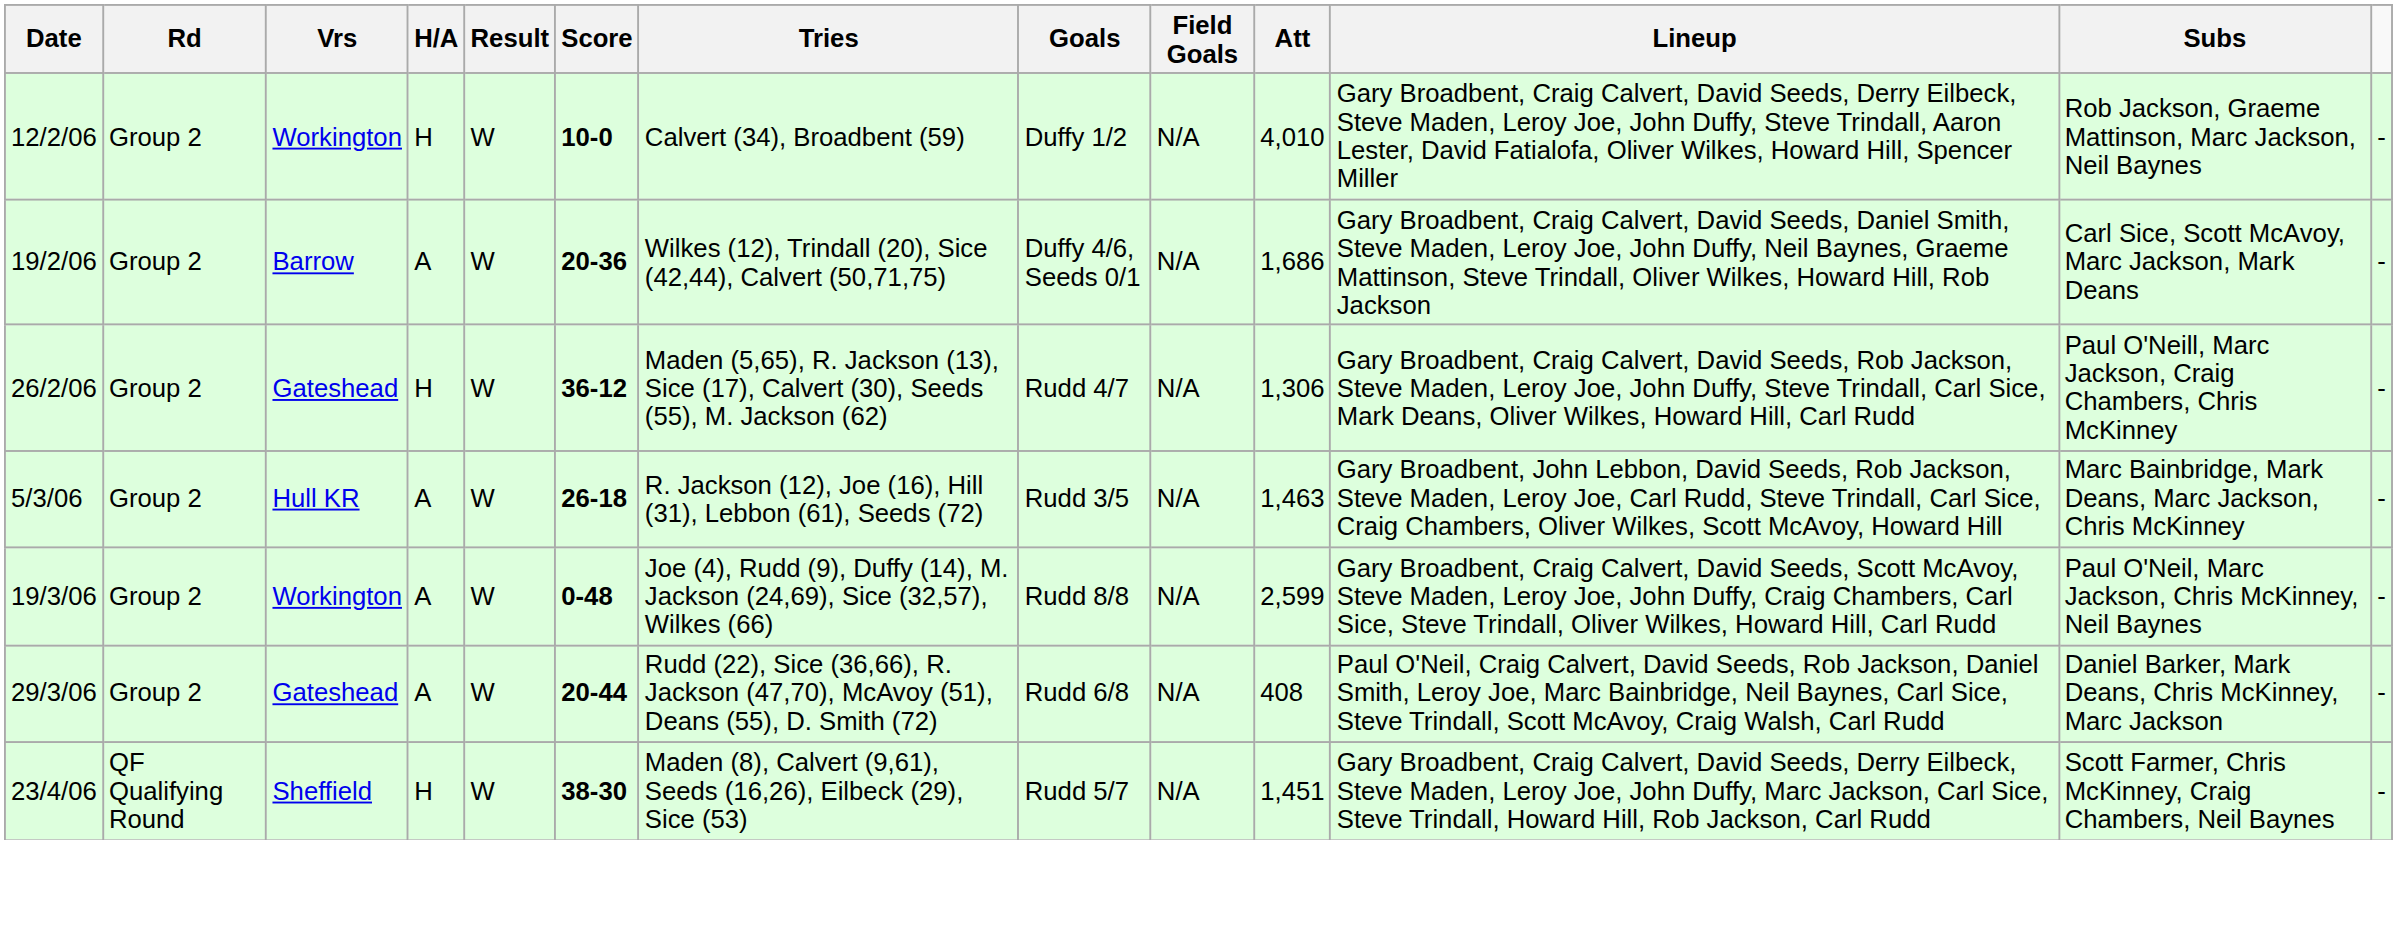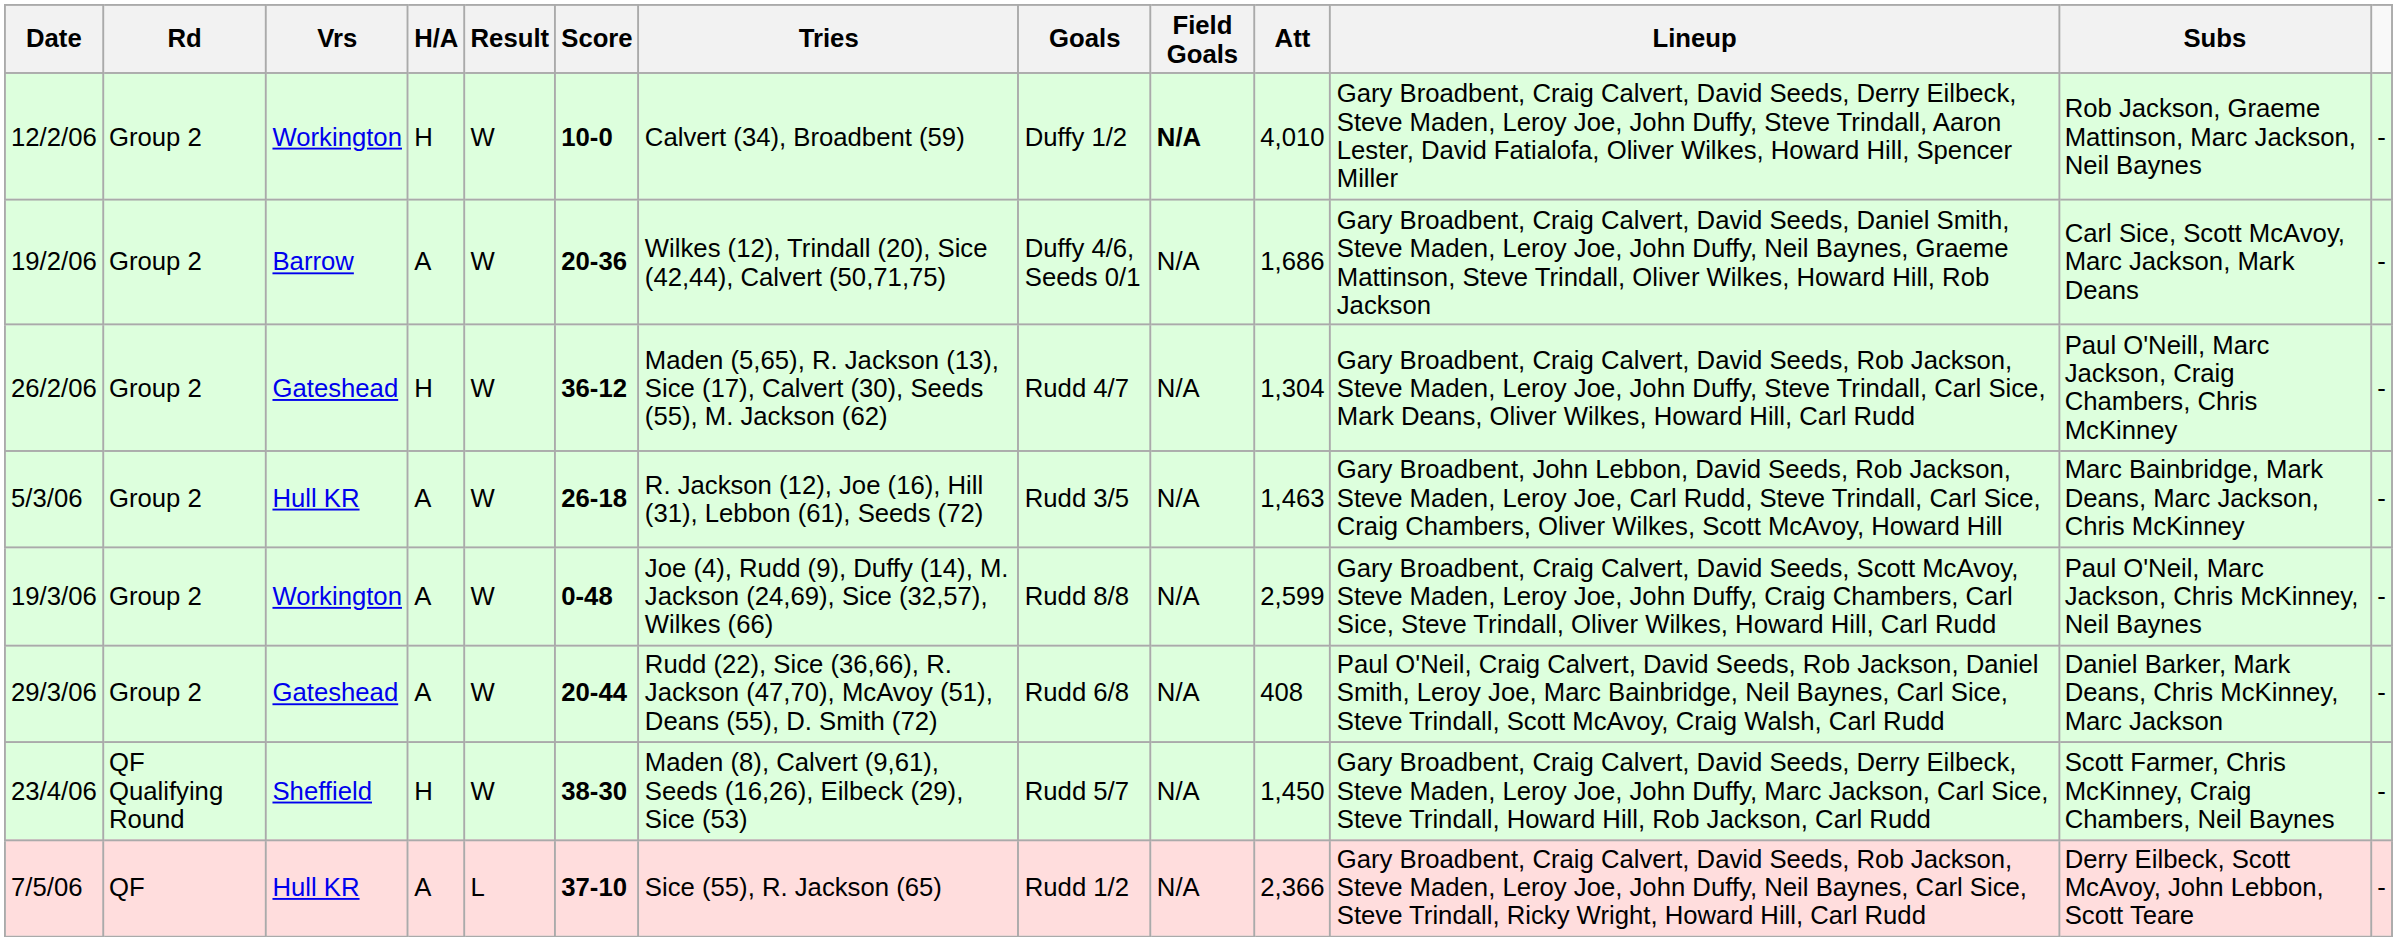12/2/06 | Field Goals: normal -> bold
26/2/06 | Att: 1,306 -> 1,304
23/4/06 | Att: 1,451 -> 1,450
+ row: 7/5/06 | QF | Hull KR | A | L | 37-10 | Sice (55), R. Jackson (65) | Rudd 1/2 | N/A | 2,366 | Gary Broadbent, Craig Calvert, David Seeds, Rob Jackson, Steve Maden, Leroy Joe, John Duffy, Neil Baynes, Carl Sice, Steve Trindall, Ricky Wright, Howard Hill, Carl Rudd | Derry Eilbeck, Scott McAvoy, John Lebbon, Scott Teare | -
